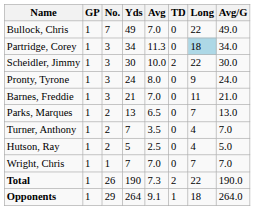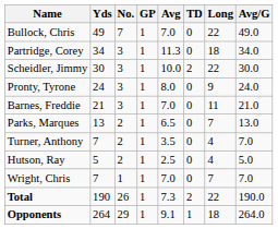columns swapped: GP <-> Yds
Partridge, Corey | Long: lightblue background -> no background
